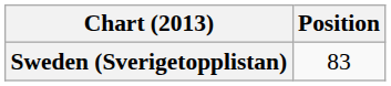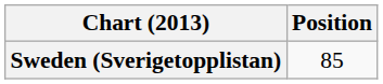Sweden (Sverigetopplistan) | Position: 83 -> 85
